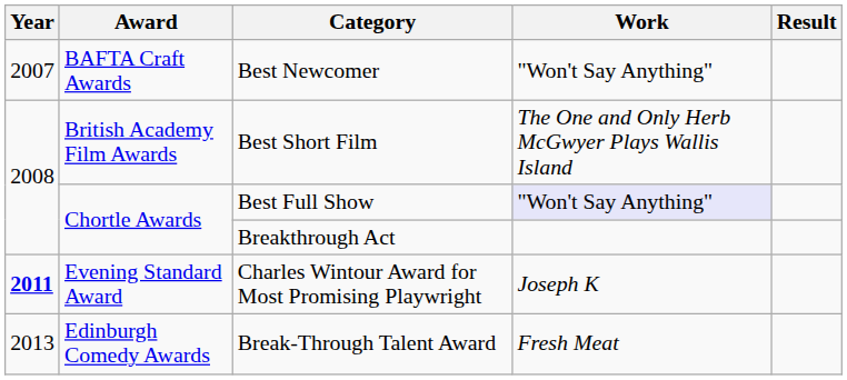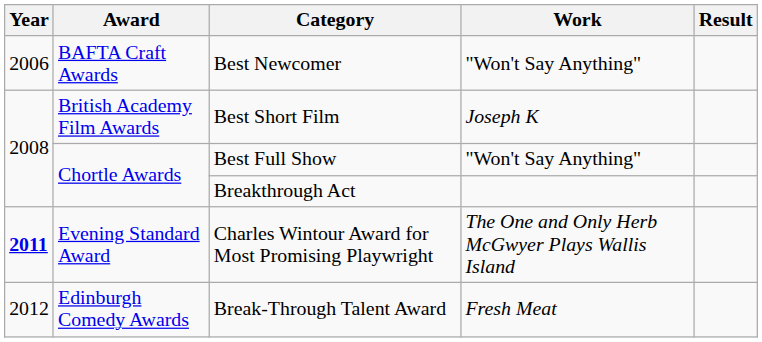Best Newcomer | Year: 2007 -> 2006
Best Short Film | Work: The One and Only Herb McGwyer Plays Wallis Island -> Joseph K
Best Full Show | Work: lavender background -> no background
Charles Wintour Award for Most Promising Playwright | Work: Joseph K -> The One and Only Herb McGwyer Plays Wallis Island
Break-Through Talent Award | Year: 2013 -> 2012
